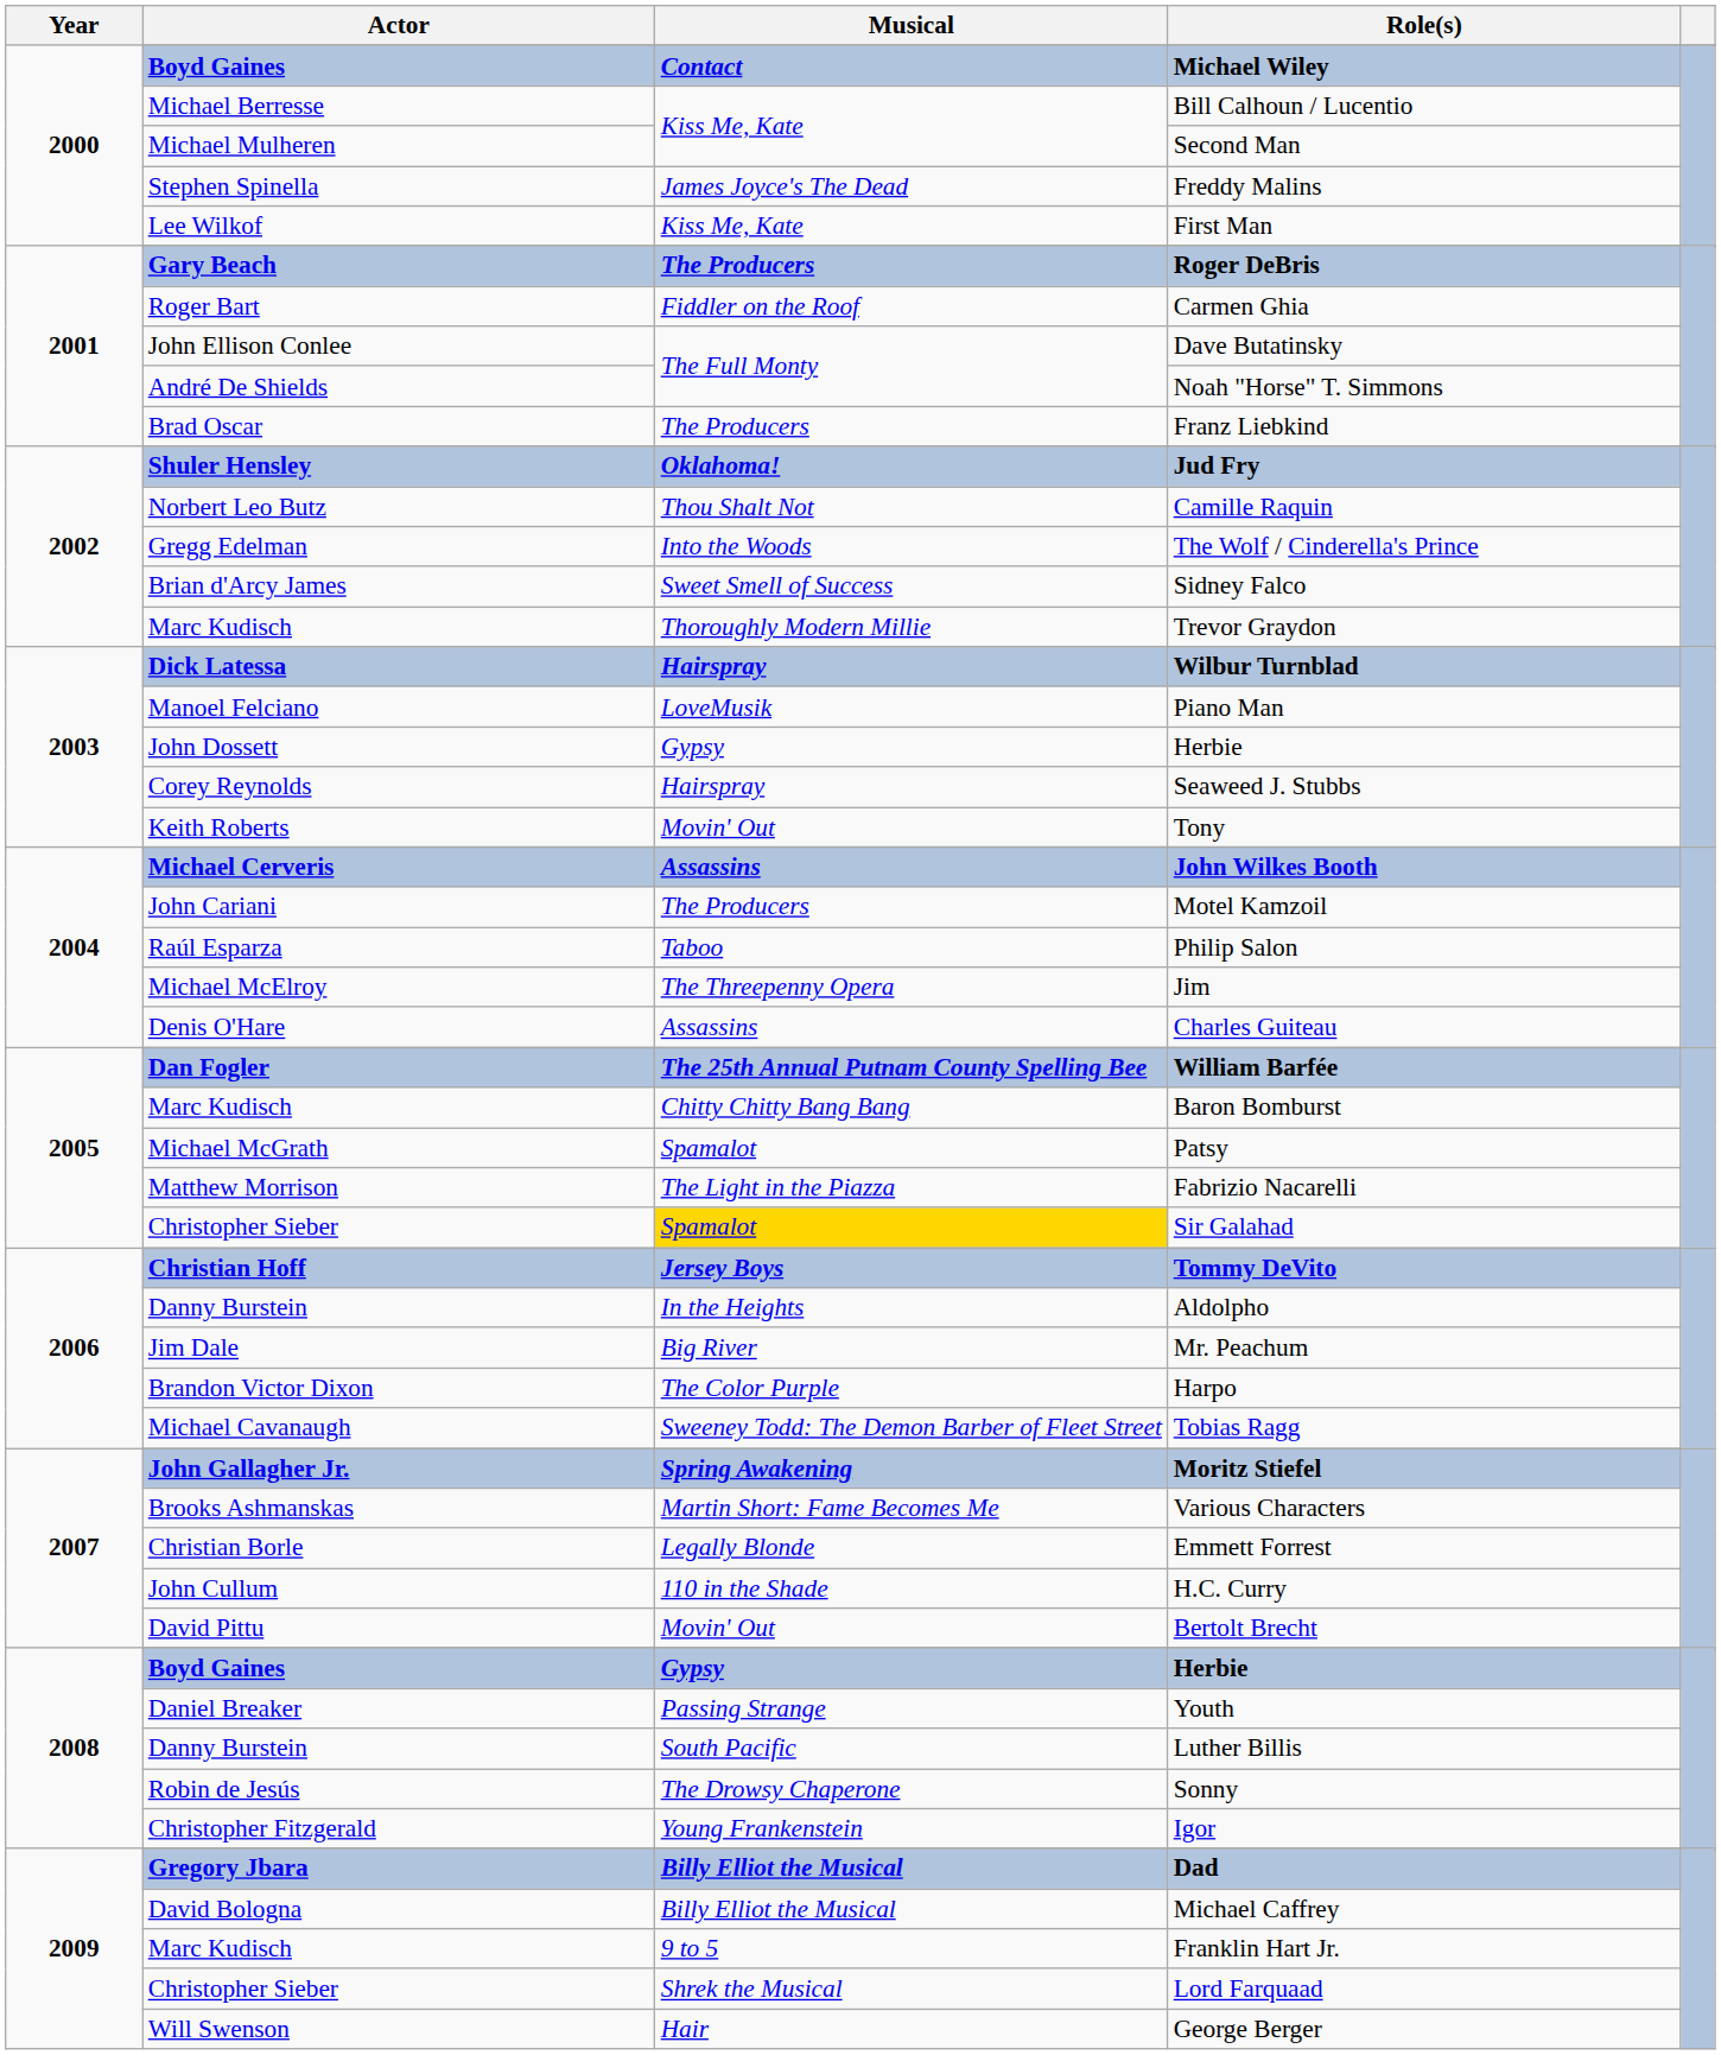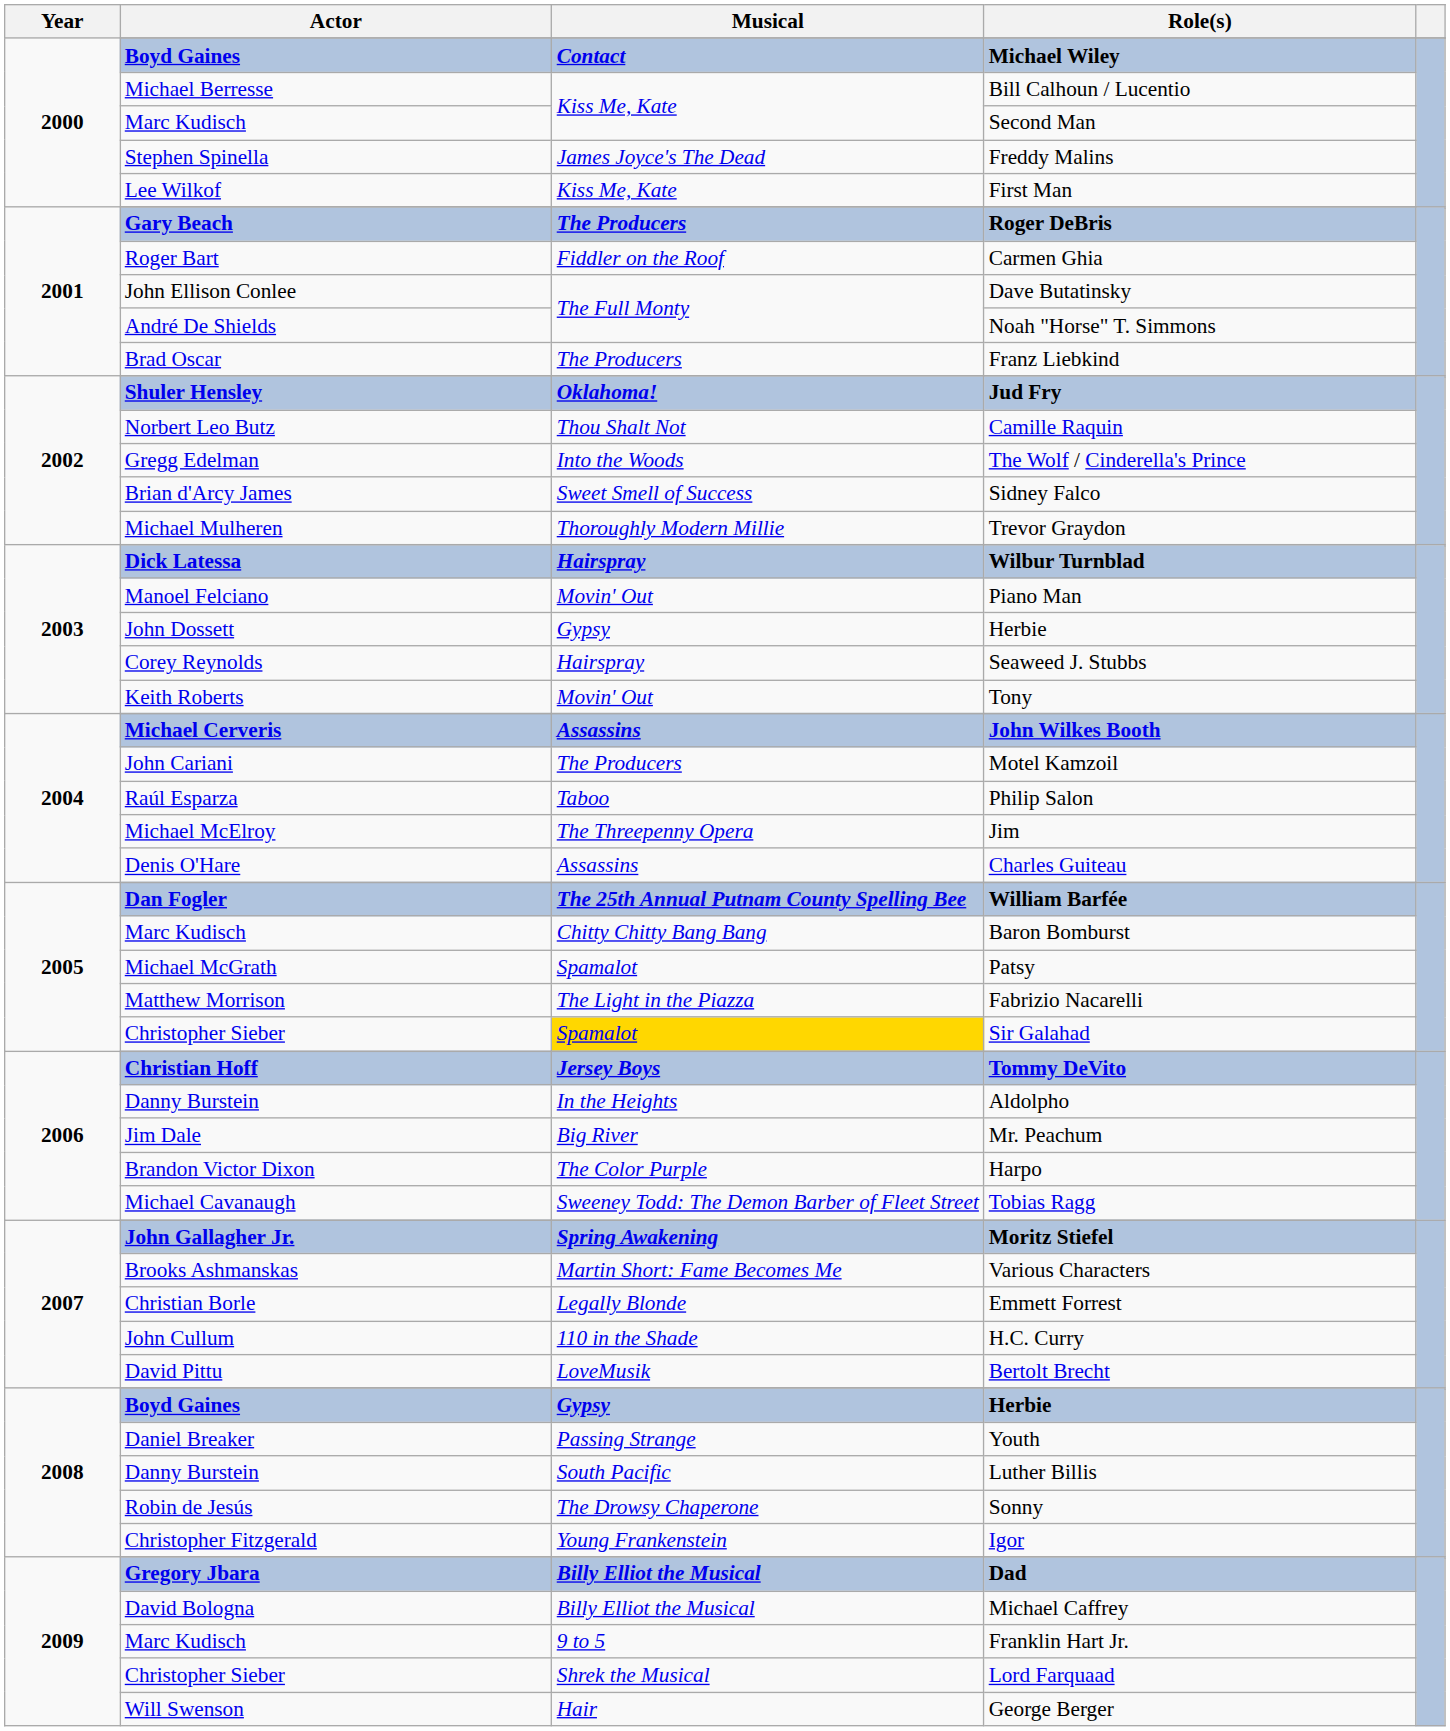Second Man | Actor: Michael Mulheren -> Marc Kudisch
Trevor Graydon | Actor: Marc Kudisch -> Michael Mulheren
Piano Man | Musical: LoveMusik -> Movin' Out
Bertolt Brecht | Musical: Movin' Out -> LoveMusik
